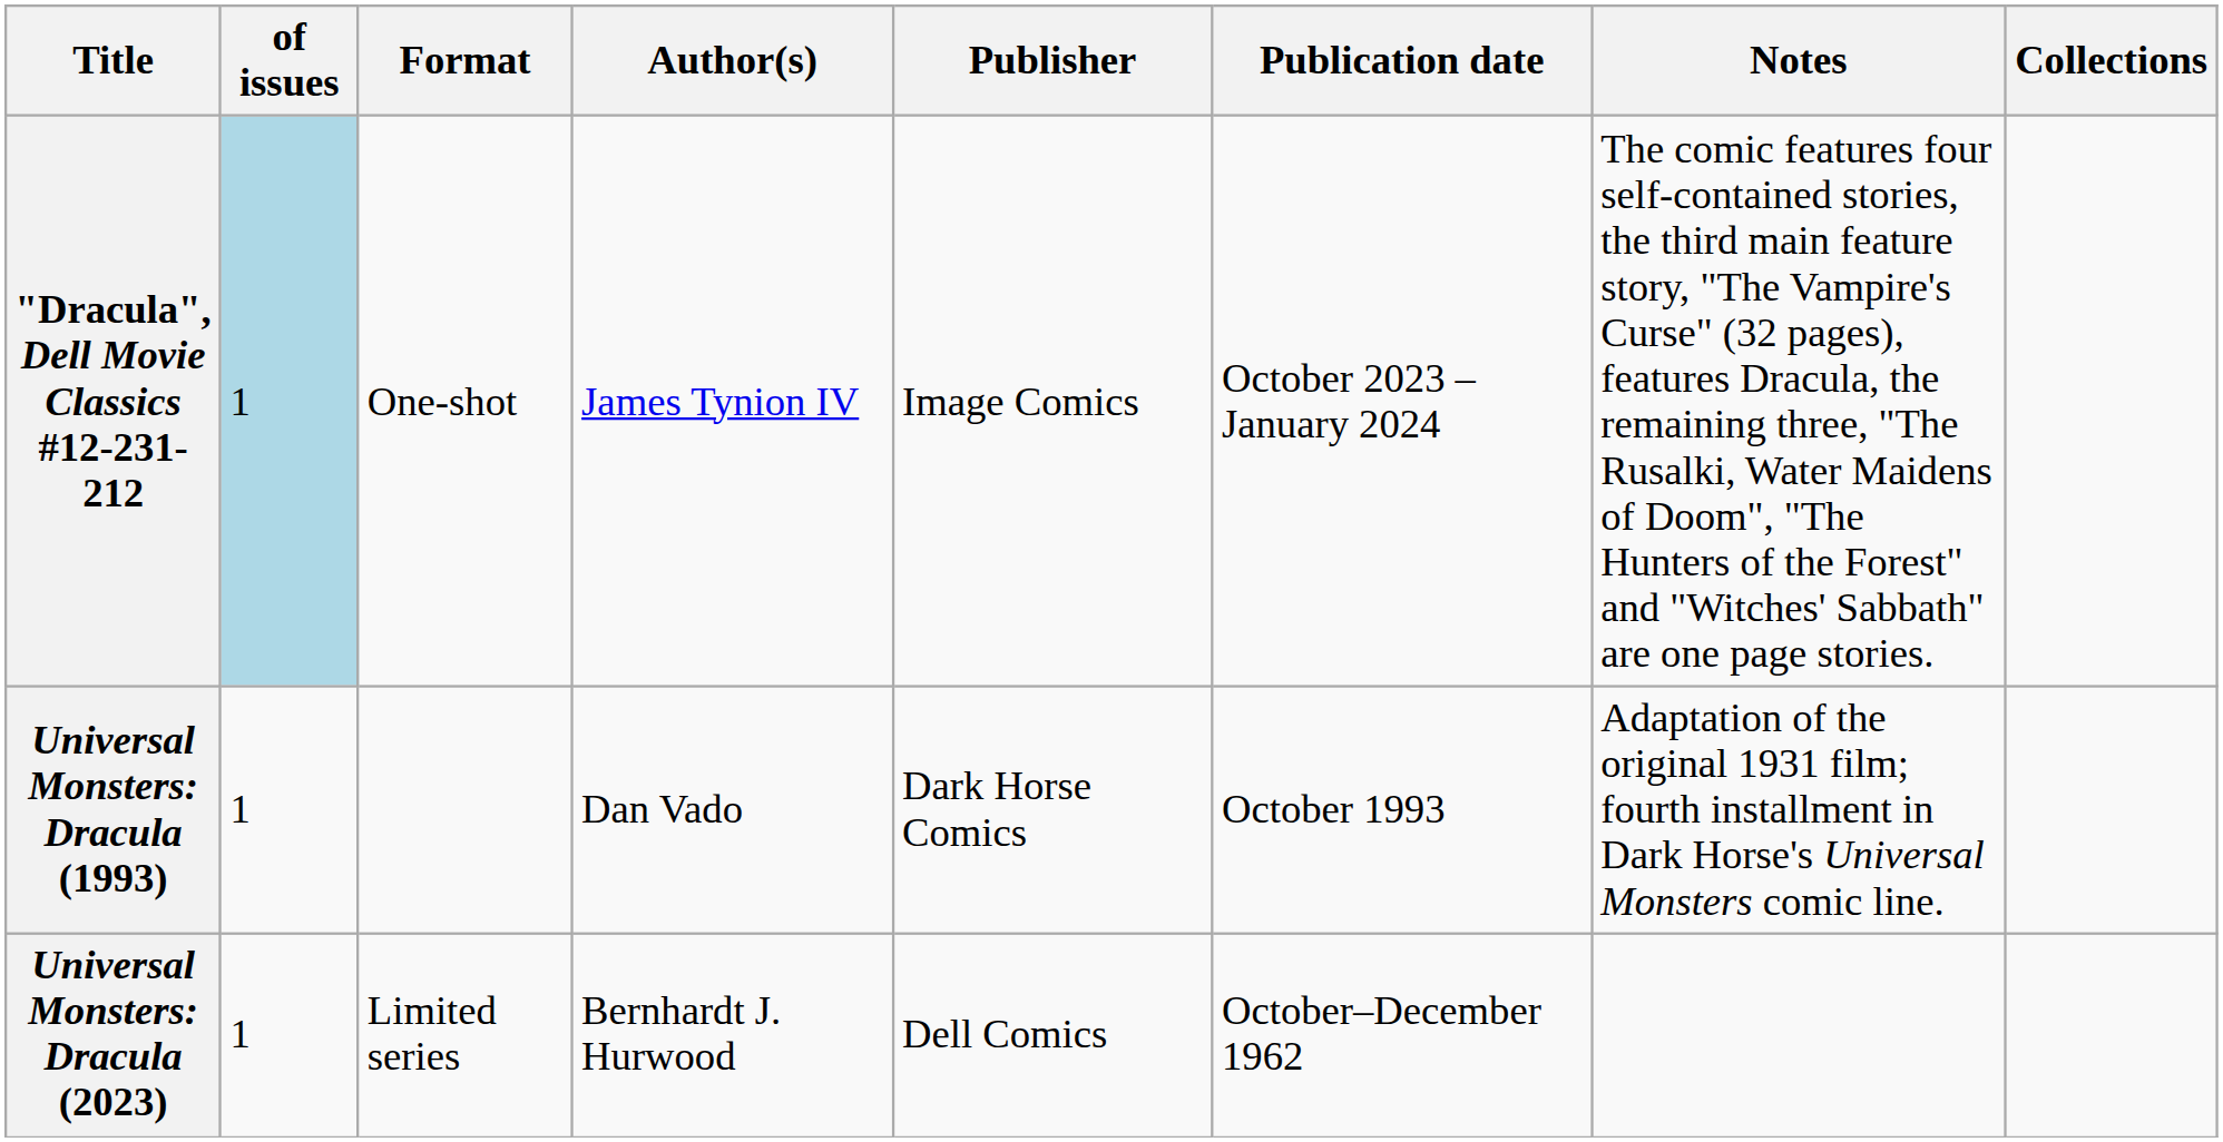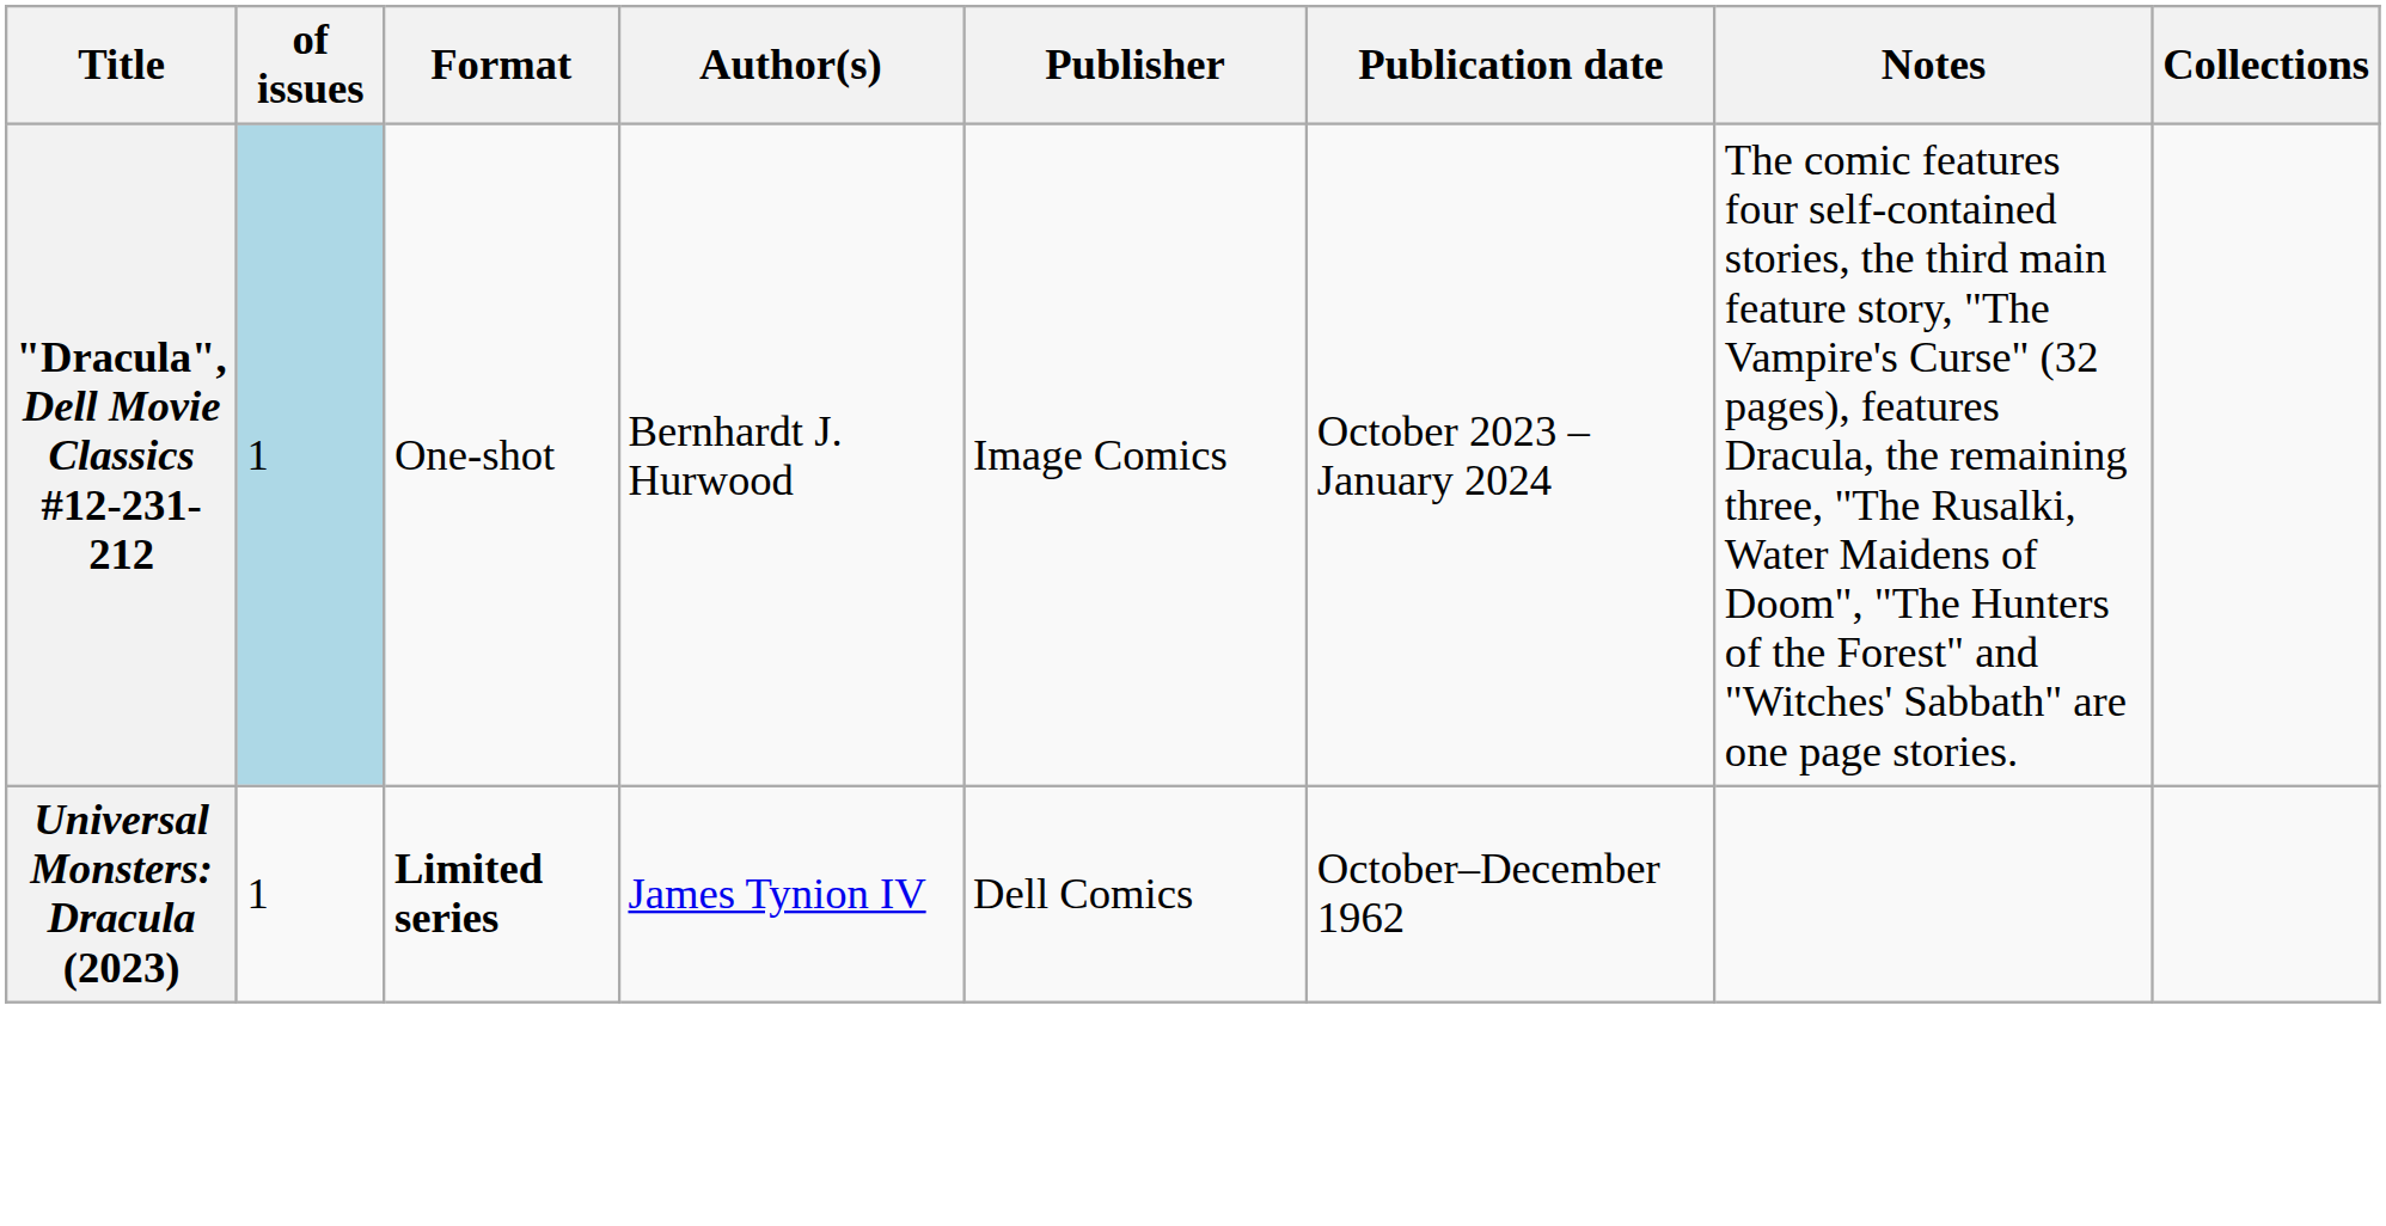"Dracula", Dell Movie Classics #12-231-212 | Author(s): James Tynion IV -> Bernhardt J. Hurwood
- row: Universal Monsters: Dracula (1993) | 1 | Dan Vado | Dark Horse Comics | October 1993 | Adaptation of the original 1931 film; fourth installment in Dark Horse's Universal Monsters comic line.
Universal Monsters: Dracula (2023) | Format: normal -> bold
Universal Monsters: Dracula (2023) | Author(s): Bernhardt J. Hurwood -> James Tynion IV
